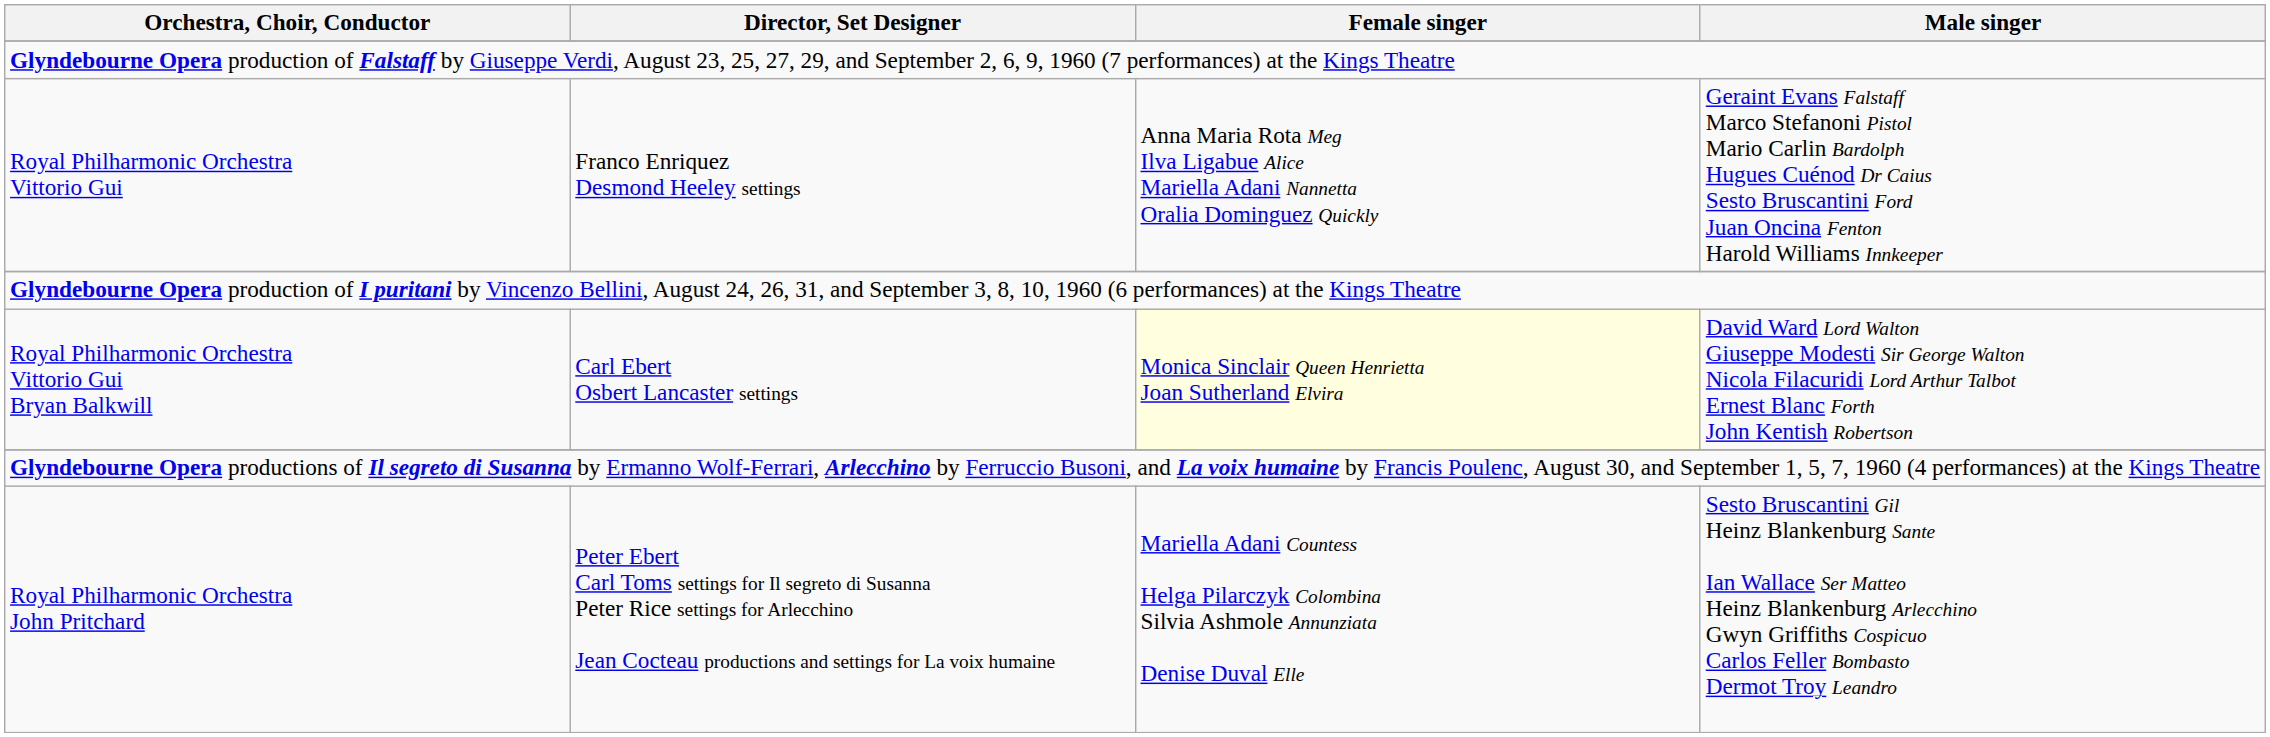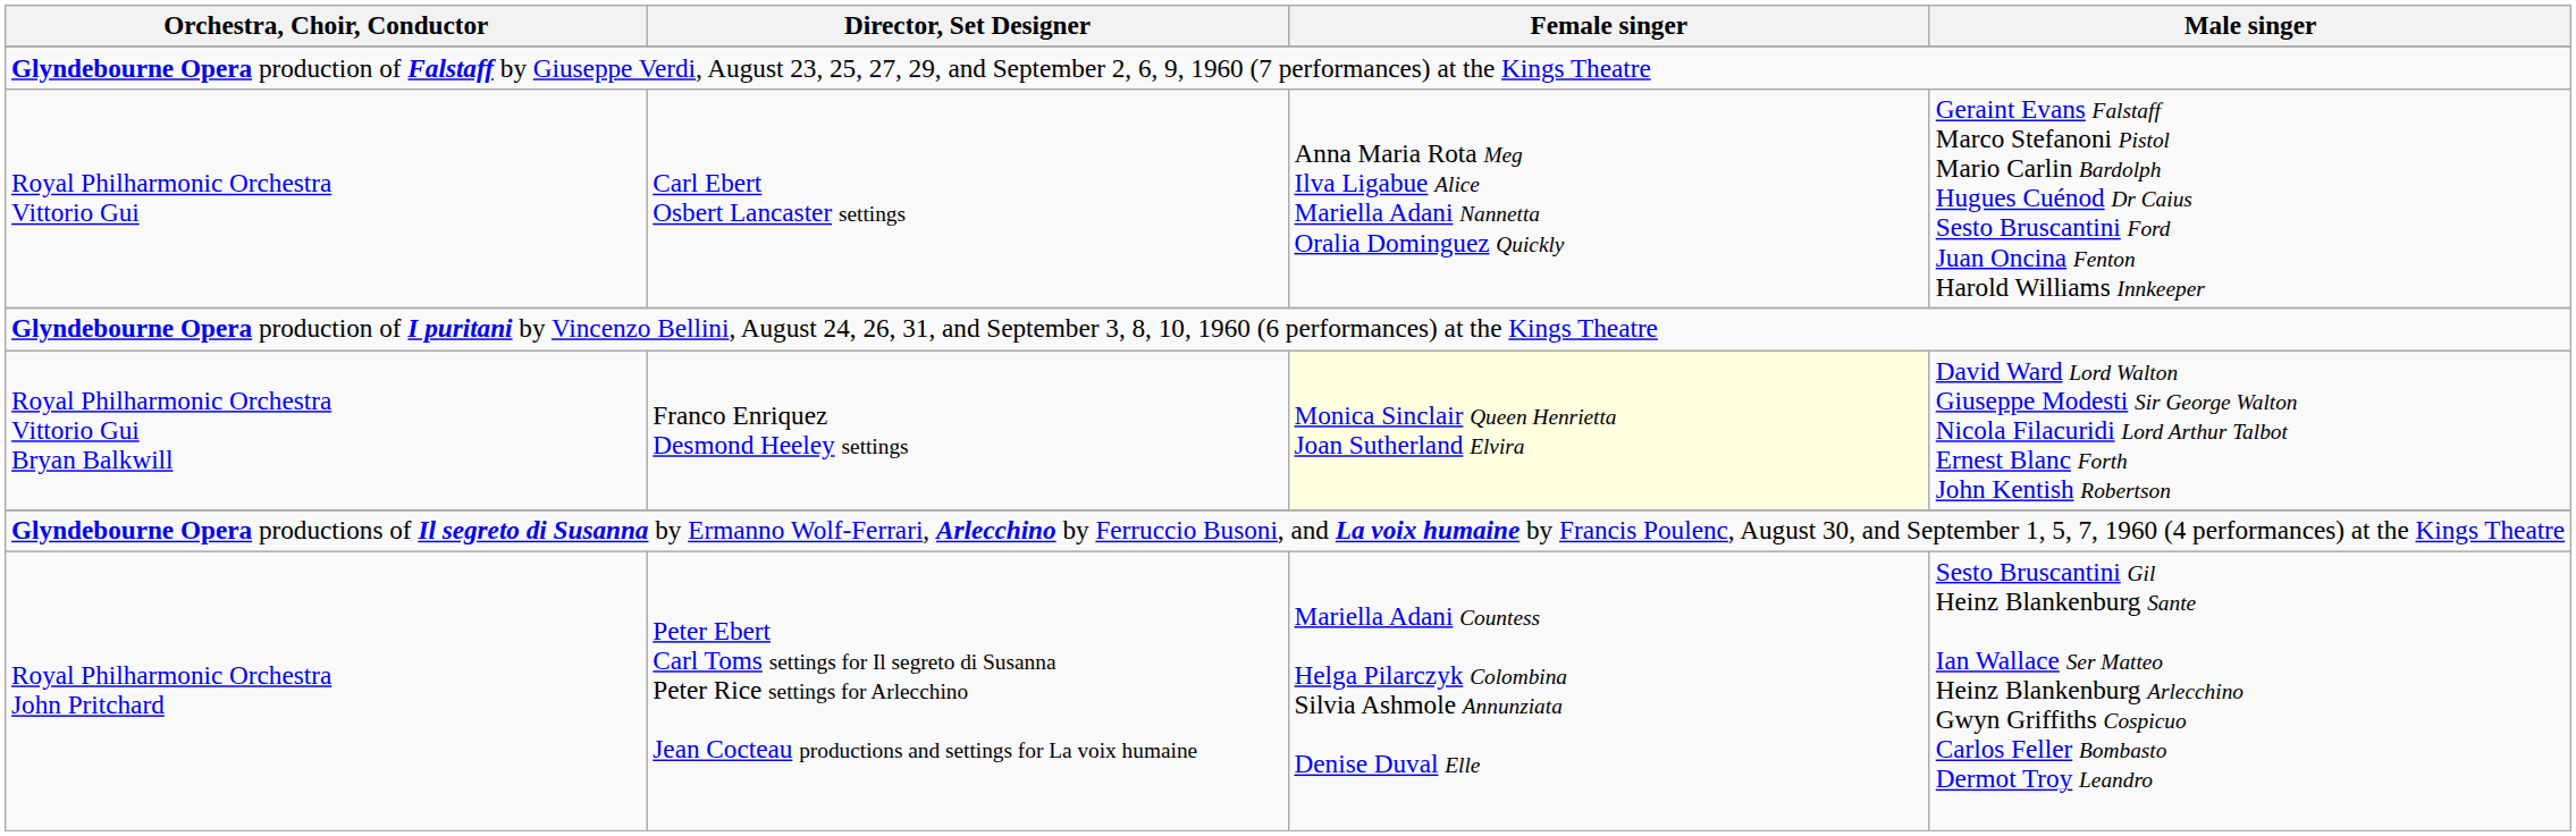Royal Philharmonic Orchestra Vittorio Gui | Director, Set Designer: Franco Enriquez Desmond Heeley settings -> Carl Ebert Osbert Lancaster settings
Royal Philharmonic Orchestra Vittorio Gui Bryan Balkwill | Director, Set Designer: Carl Ebert Osbert Lancaster settings -> Franco Enriquez Desmond Heeley settings
